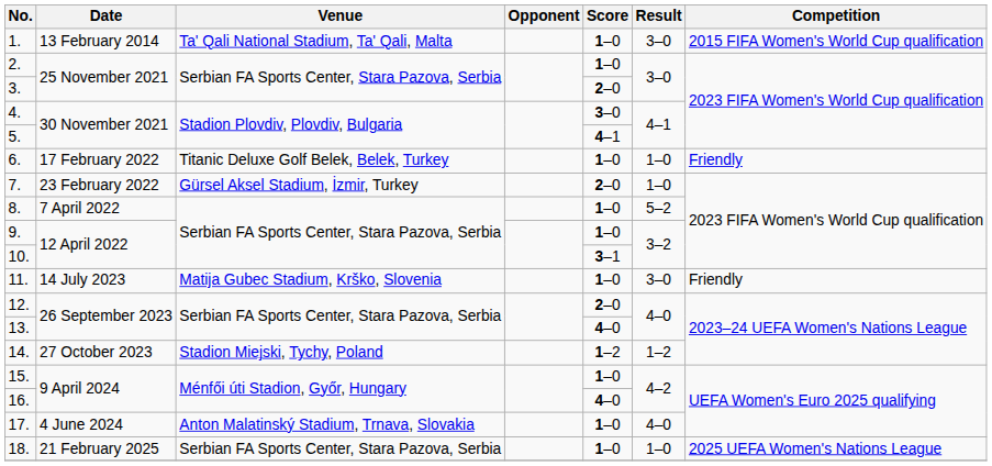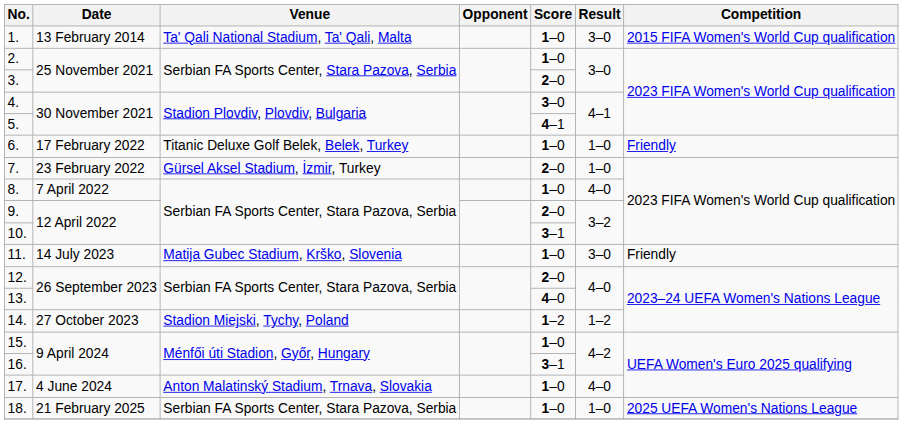8. | Result: 5–2 -> 4–0
9. | Score: 1–0 -> 2–0
16. | Score: 4–0 -> 3–1
